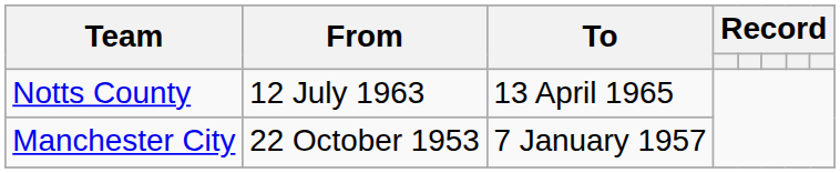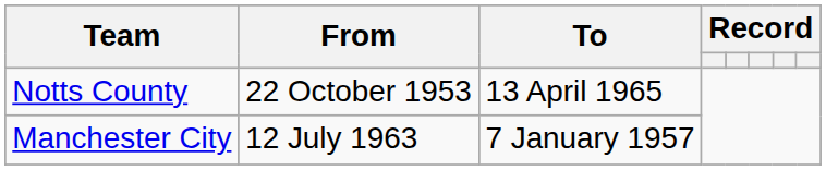Notts County | From: 12 July 1963 -> 22 October 1953
Manchester City | From: 22 October 1953 -> 12 July 1963
